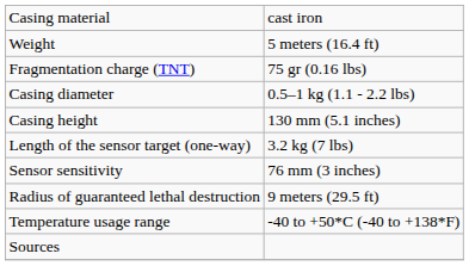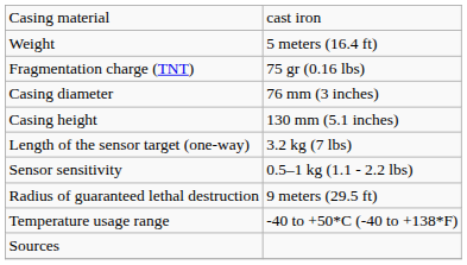Casing diameter | column 2: 0.5–1 kg (1.1 - 2.2 lbs) -> 76 mm (3 inches)
Sensor sensitivity | column 2: 76 mm (3 inches) -> 0.5–1 kg (1.1 - 2.2 lbs)
